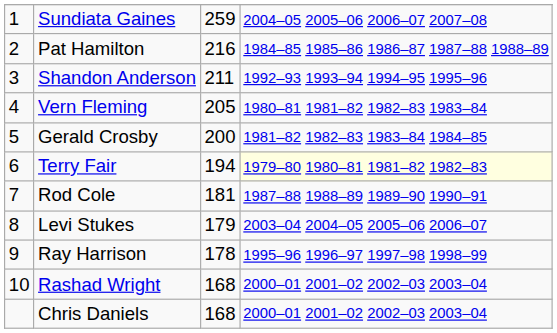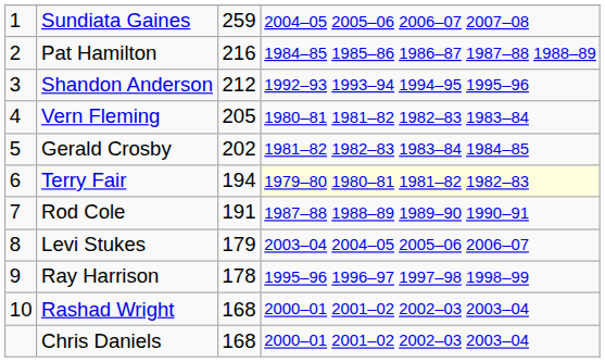Shandon Anderson | column 3: 211 -> 212
Gerald Crosby | column 3: 200 -> 202
Rod Cole | column 3: 181 -> 191
